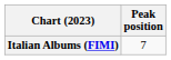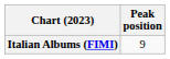Italian Albums (FIMI) | Peak position: 7 -> 9
